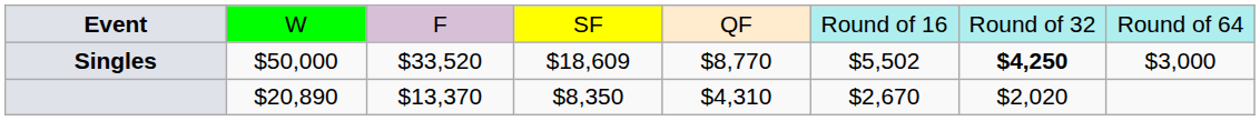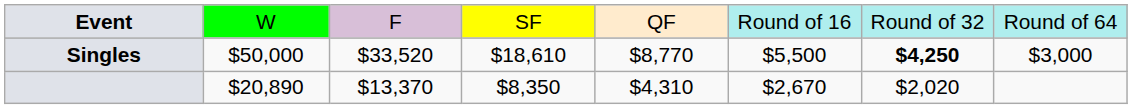Singles | column 4: $18,609 -> $18,610
Singles | column 6: $5,502 -> $5,500
